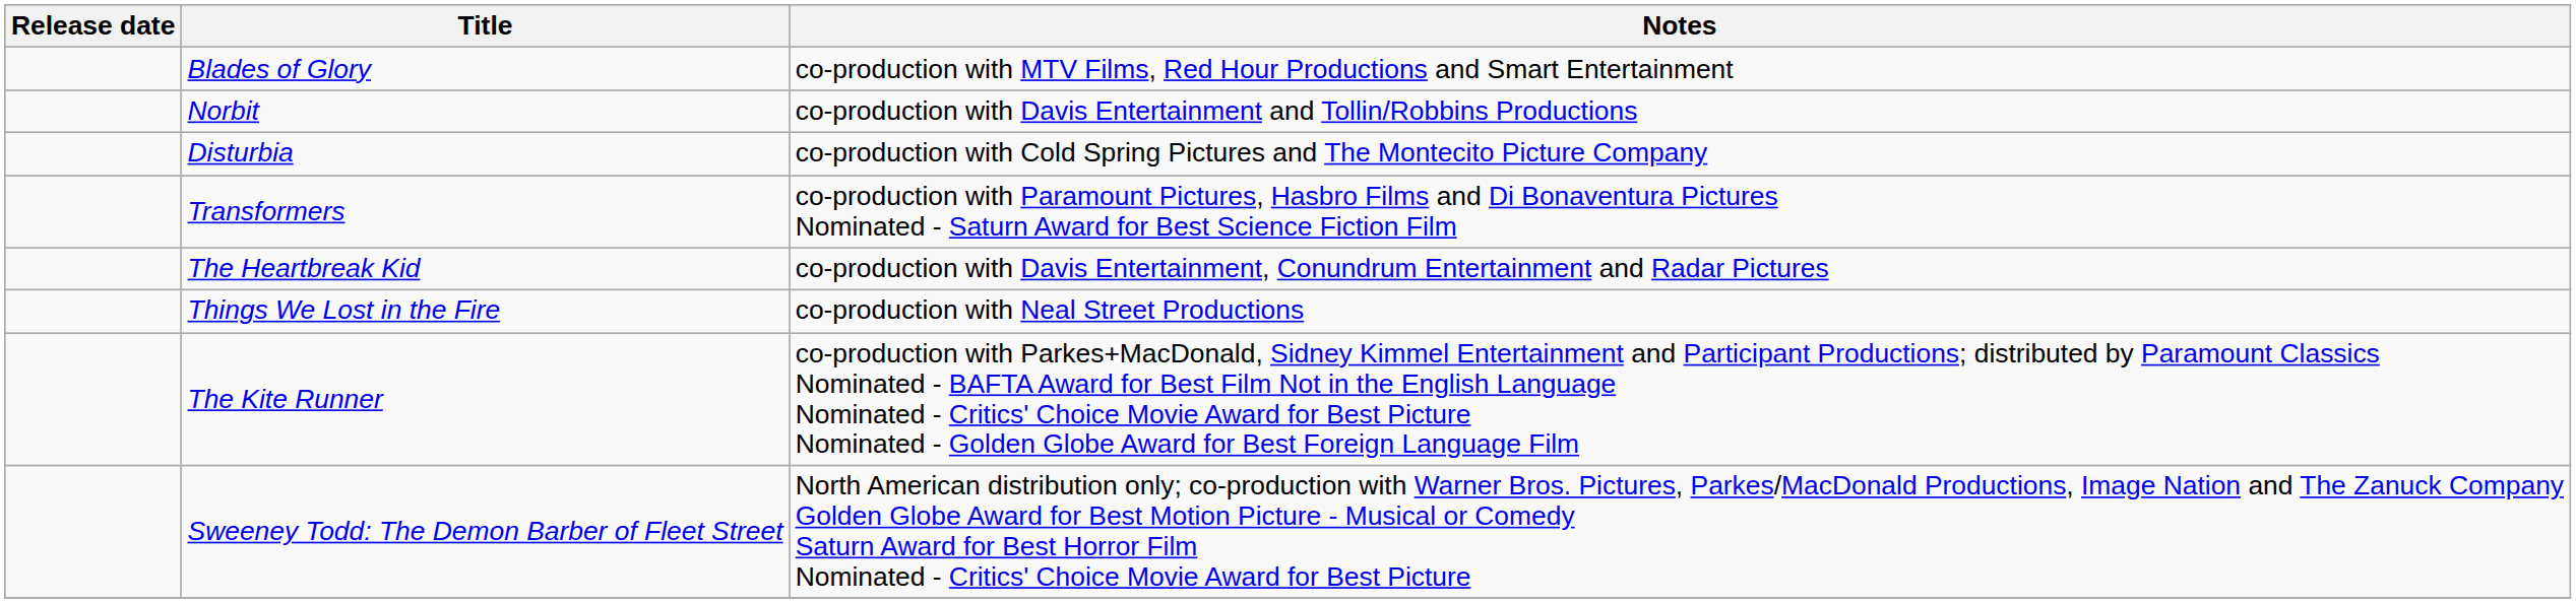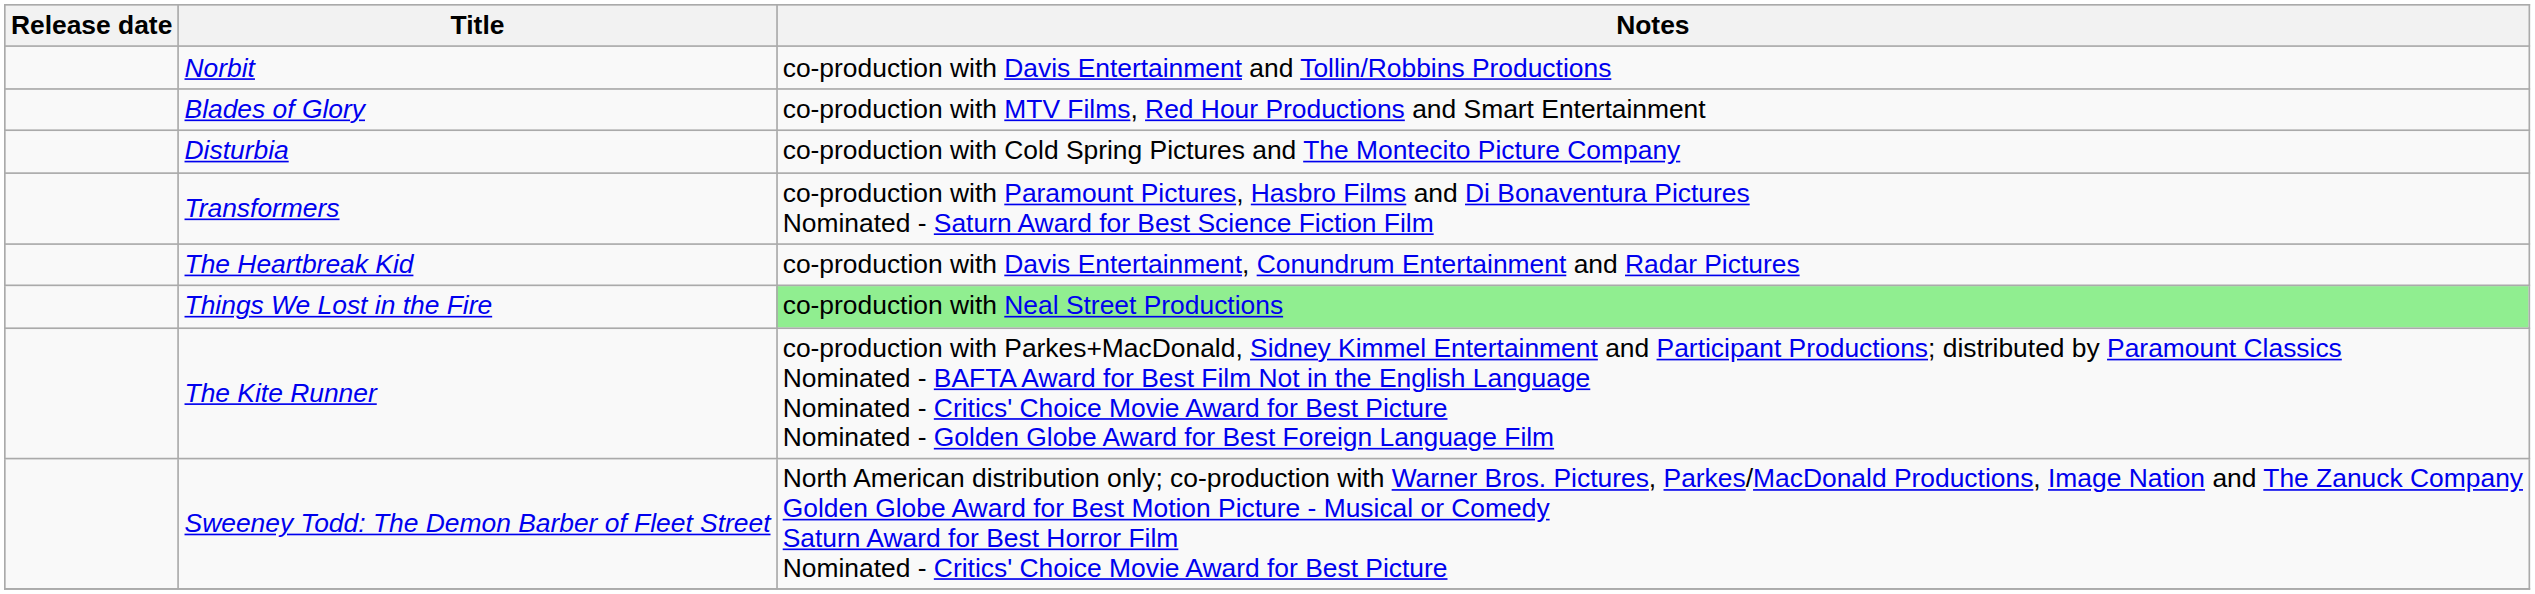rows swapped: Norbit <-> Blades of Glory
Things We Lost in the Fire | Notes: no background -> lightgreen background
